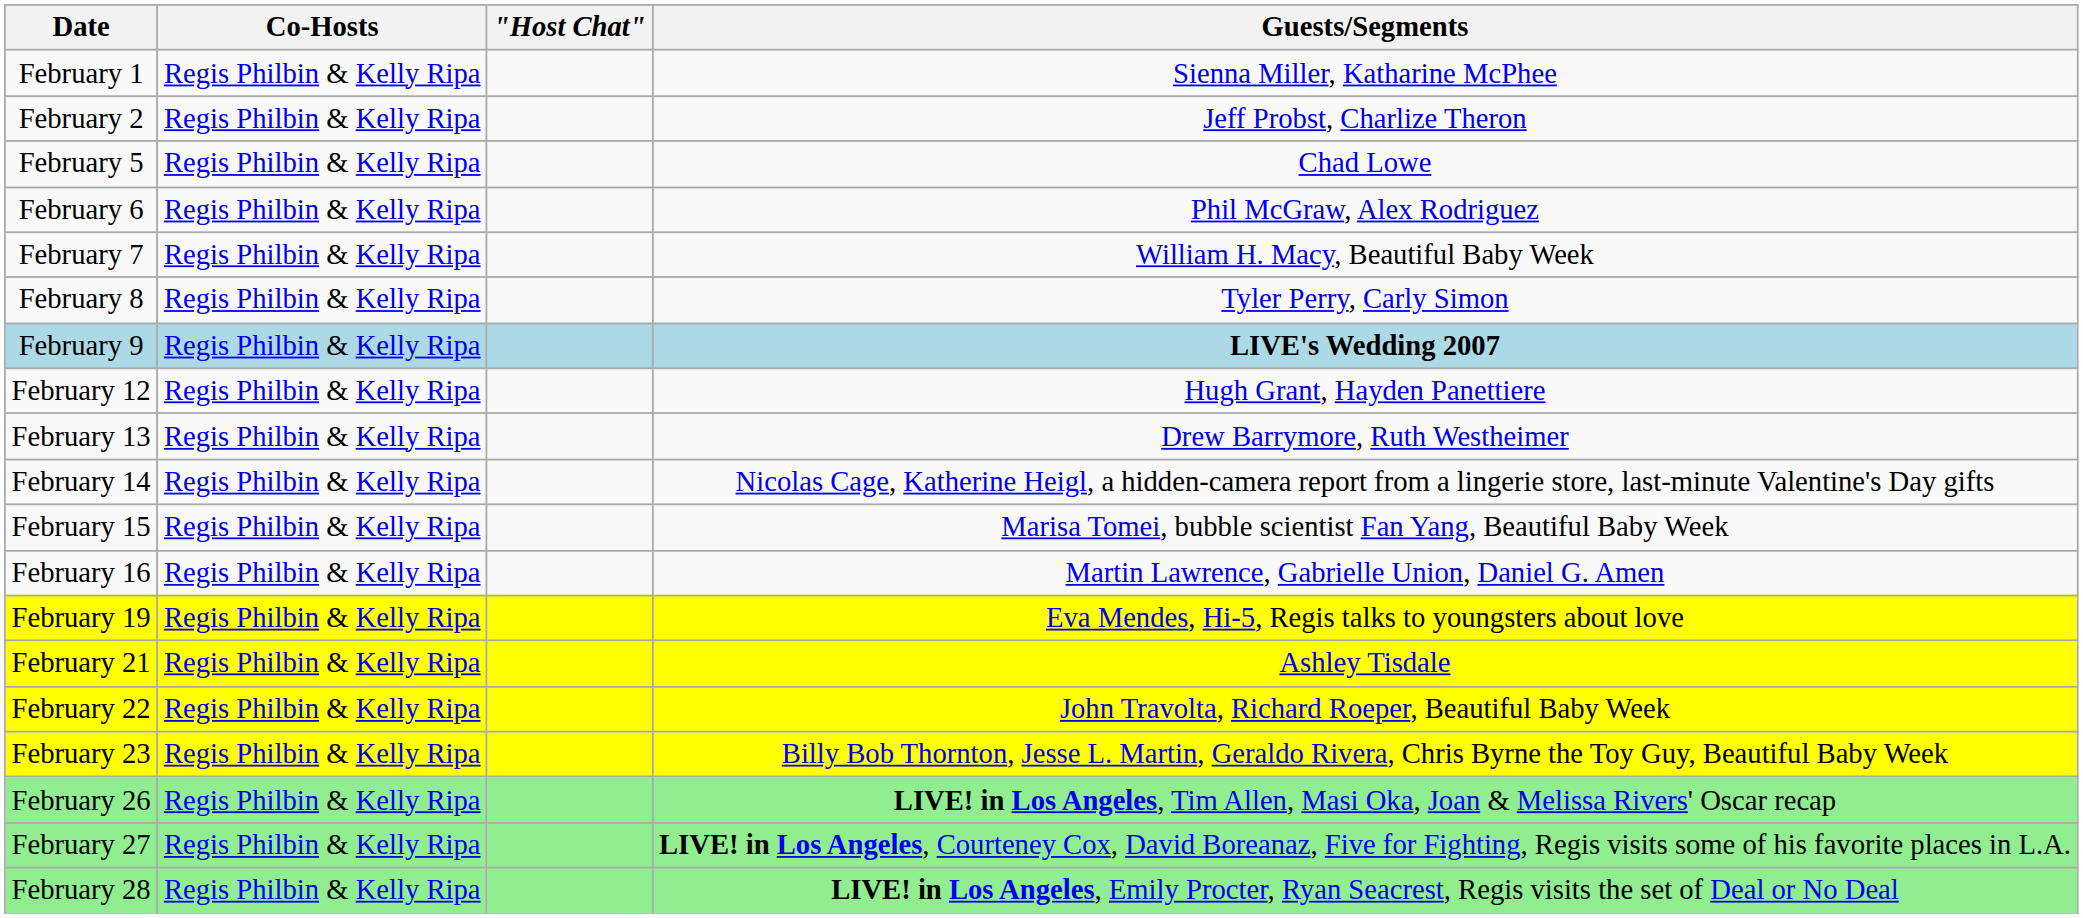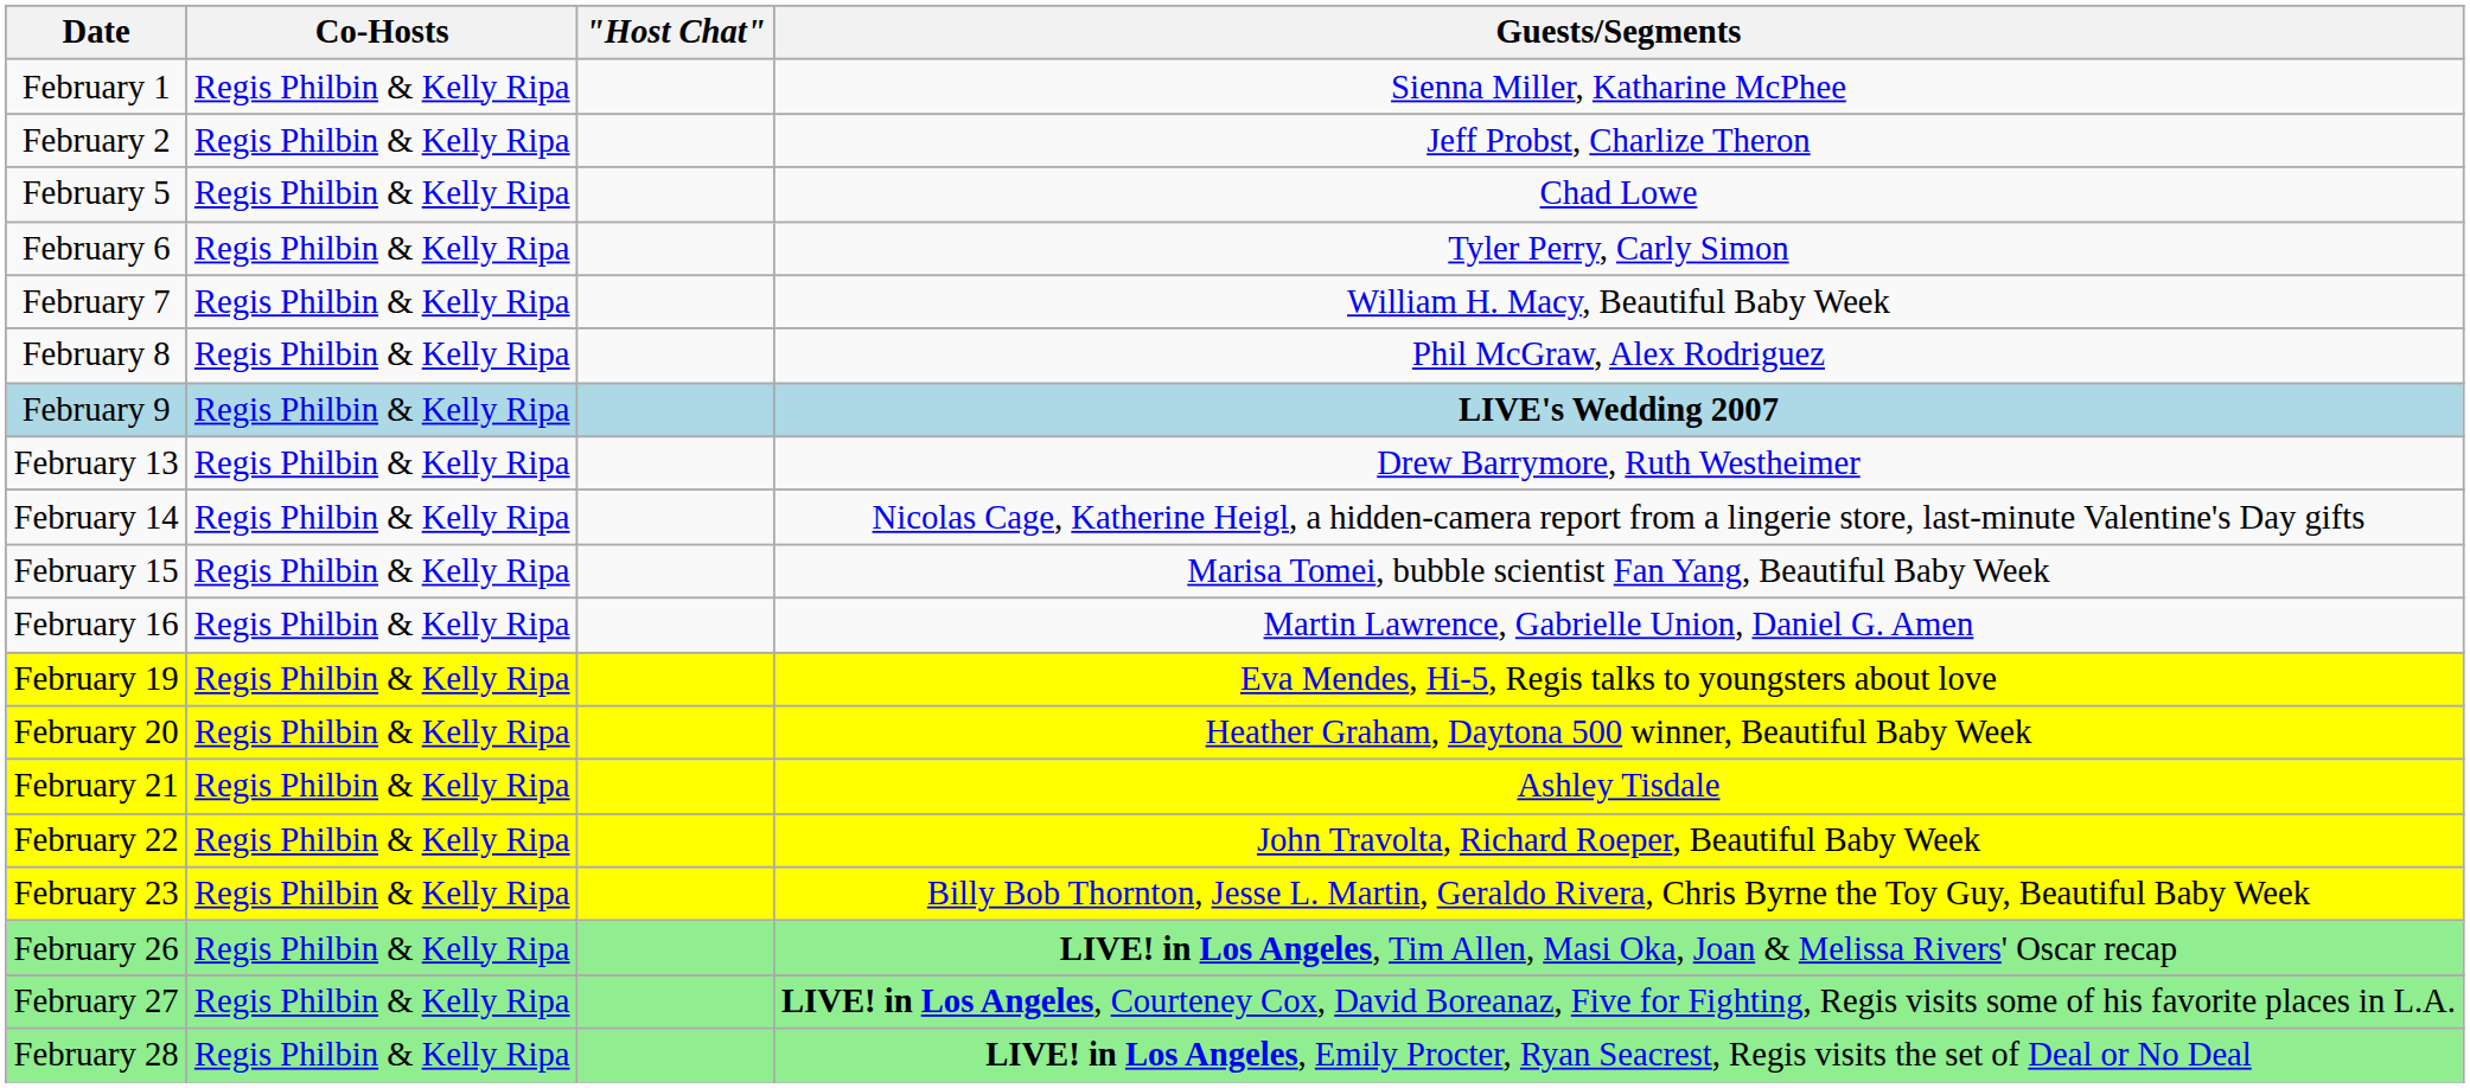February 6 | Guests/Segments: Phil McGraw, Alex Rodriguez -> Tyler Perry, Carly Simon
February 8 | Guests/Segments: Tyler Perry, Carly Simon -> Phil McGraw, Alex Rodriguez
- row: February 12 | Regis Philbin & Kelly Ripa | Hugh Grant, Hayden Panettiere
+ row: February 20 | Regis Philbin & Kelly Ripa | Heather Graham, Daytona 500 winner, Beautiful Baby Week
